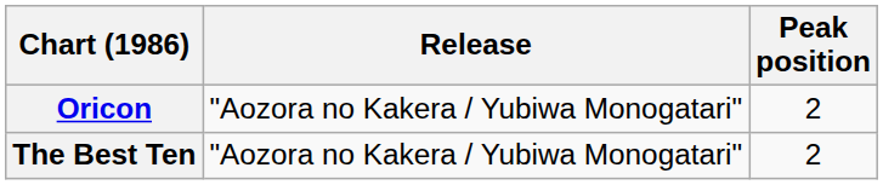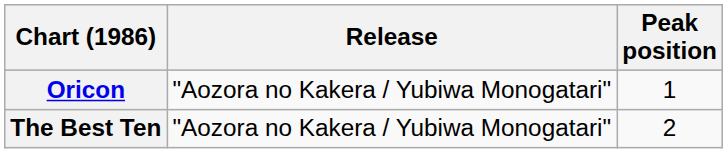Oricon | Peak position: 2 -> 1
